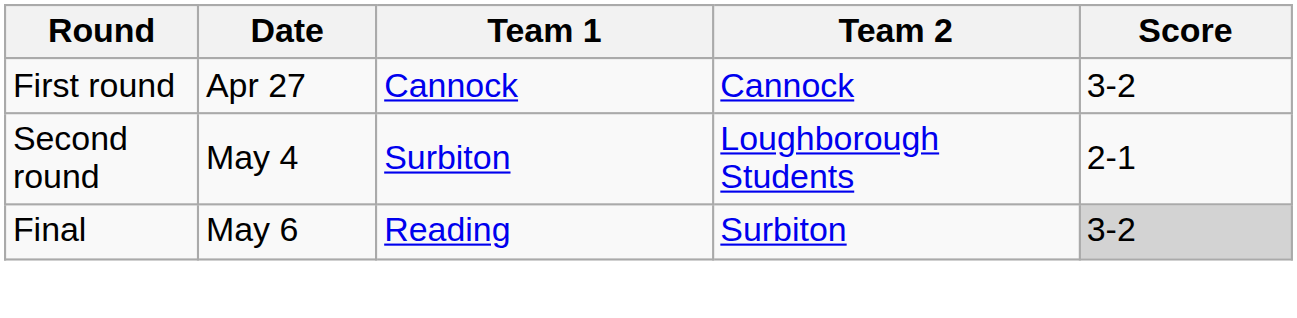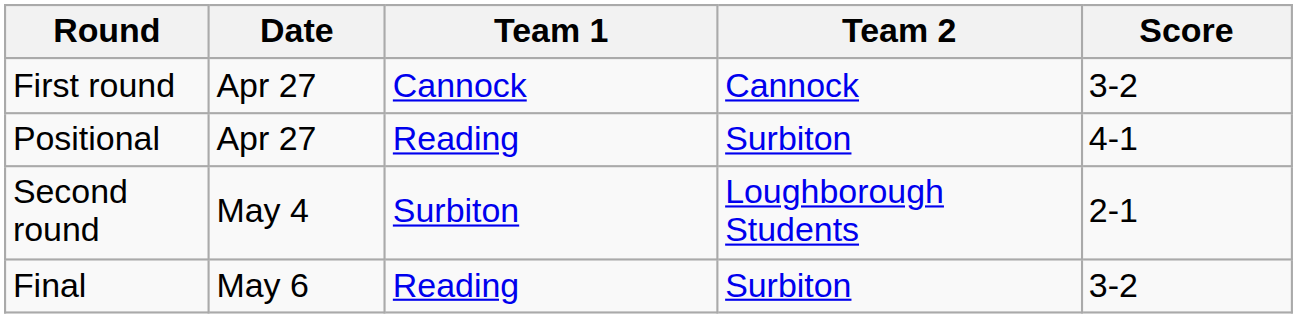+ row: Positional | Apr 27 | Reading | Surbiton | 4-1
Final | Score: lightgrey background -> no background
